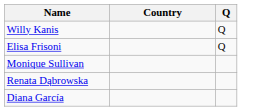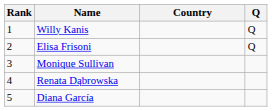+ column: Rank | 1 | 2 | 3 | 4 | 5
